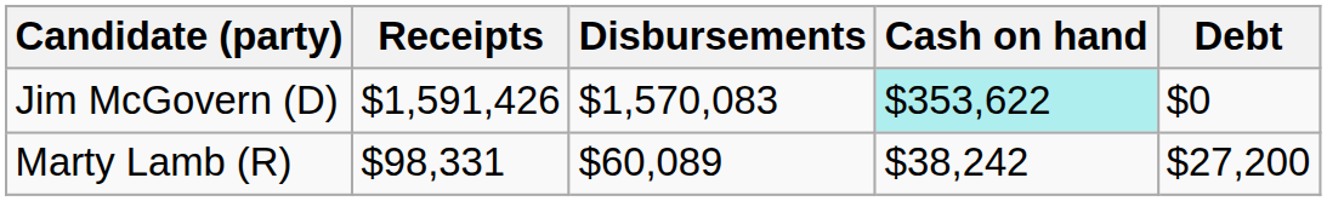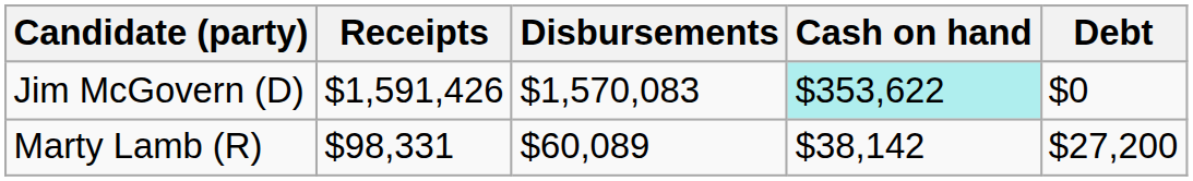Marty Lamb (R) | Cash on hand: $38,242 -> $38,142
